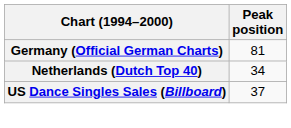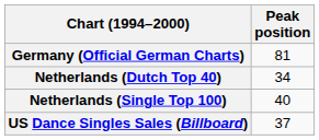+ row: Netherlands (Single Top 100) | 40
